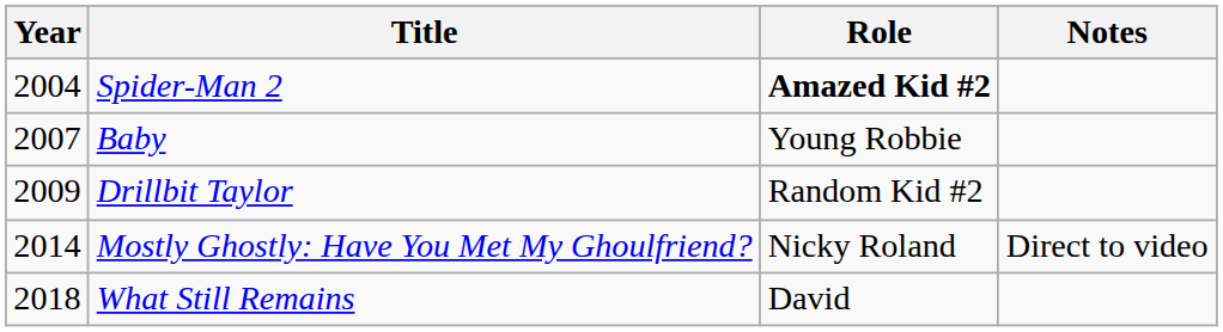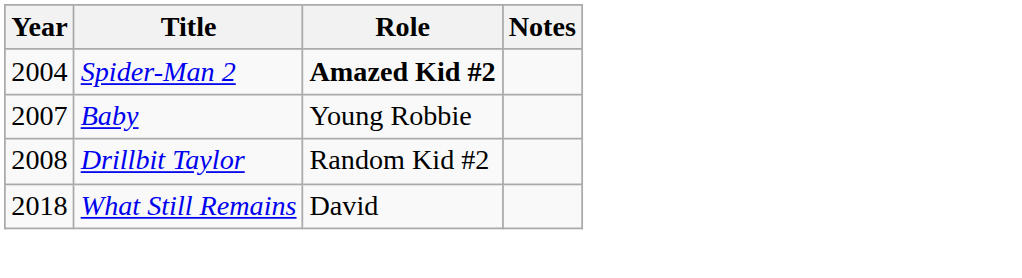Drillbit Taylor | Year: 2009 -> 2008
- row: 2014 | Mostly Ghostly: Have You Met My Ghoulfriend? | Nicky Roland | Direct to video
